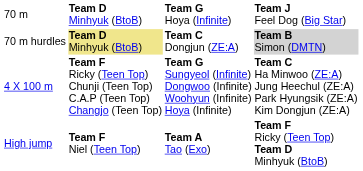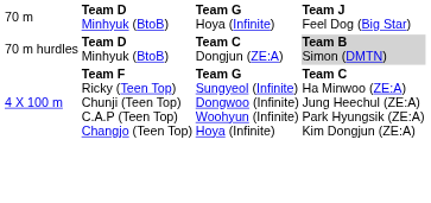70 m hurdles | column 2: khaki background -> no background
- row: High jump | Team F Niel (Teen Top) | Team A Tao (Exo) | Team F Ricky (Teen Top) Team D Minhyuk (BtoB)
